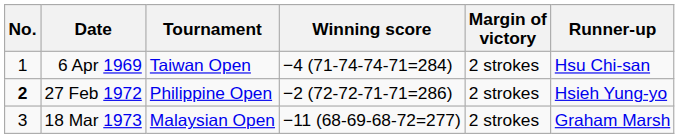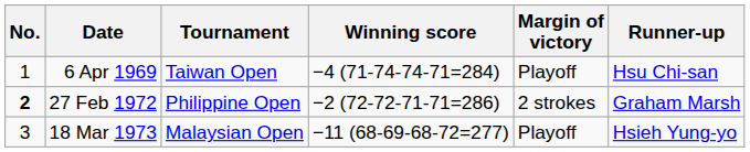6 Apr 1969 | Margin of victory: 2 strokes -> Playoff
27 Feb 1972 | Runner-up: Hsieh Yung-yo -> Graham Marsh
18 Mar 1973 | Margin of victory: 2 strokes -> Playoff
18 Mar 1973 | Runner-up: Graham Marsh -> Hsieh Yung-yo
